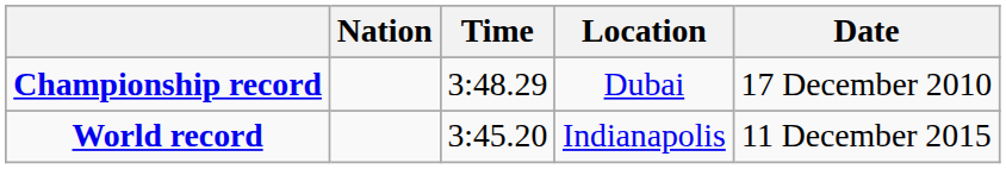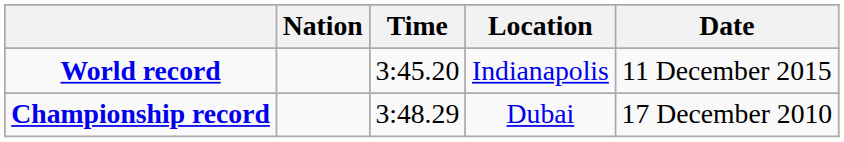rows swapped: World record <-> Championship record
